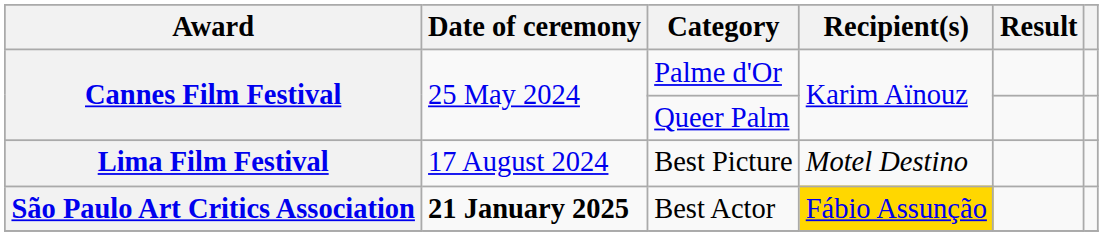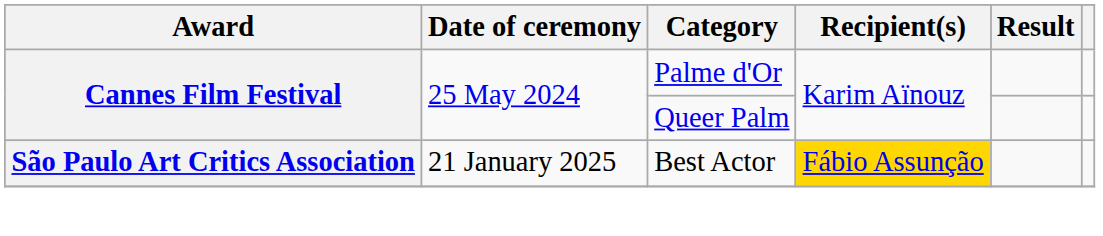- row: Lima Film Festival | 17 August 2024 | Best Picture | Motel Destino
Best Actor | Date of ceremony: bold -> normal
